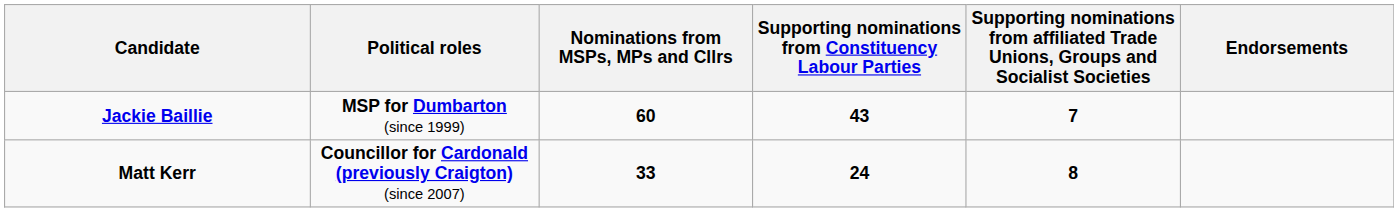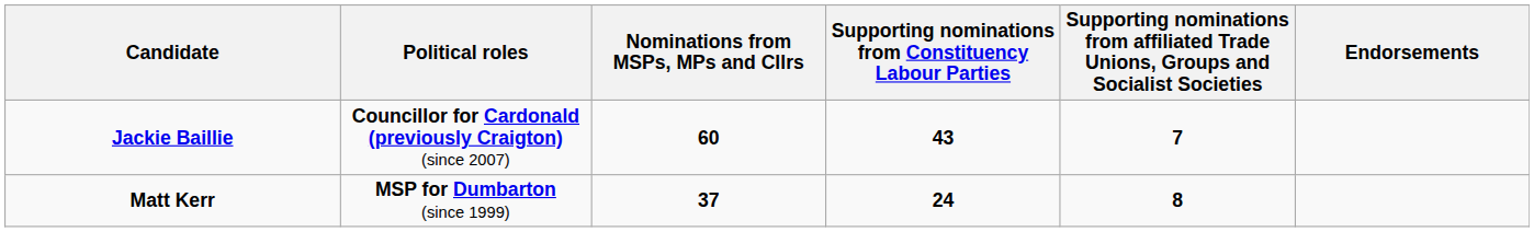Jackie Baillie | Political roles: MSP for Dumbarton (since 1999) -> Councillor for Cardonald (previously Craigton) (since 2007)
Matt Kerr | Political roles: Councillor for Cardonald (previously Craigton) (since 2007) -> MSP for Dumbarton (since 1999)
Matt Kerr | Nominations from MSPs, MPs and Cllrs: 33 -> 37
